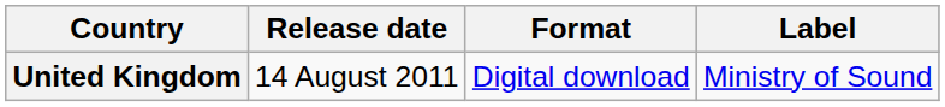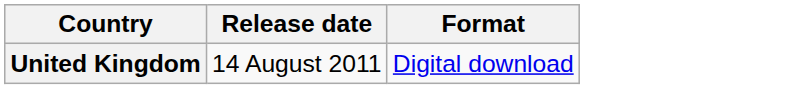- column: Label | Ministry of Sound
